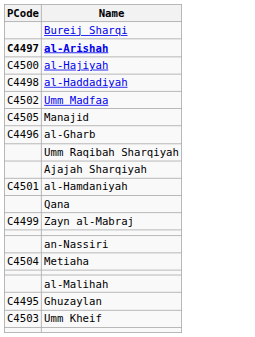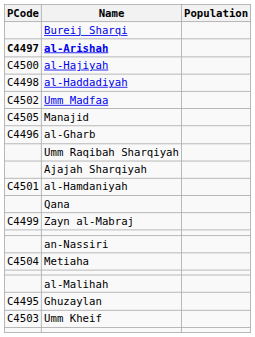+ column: Population
